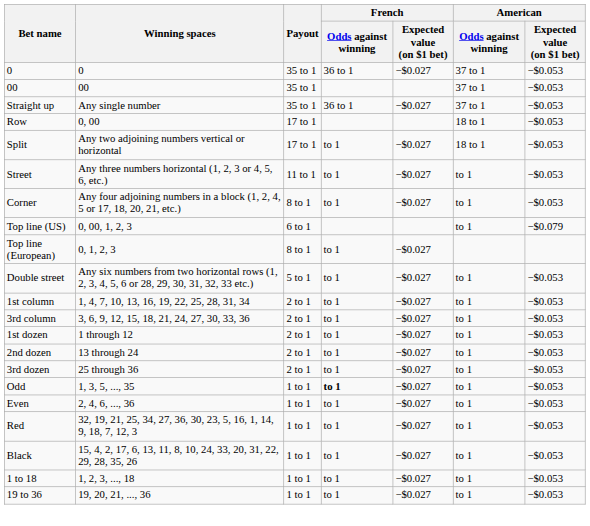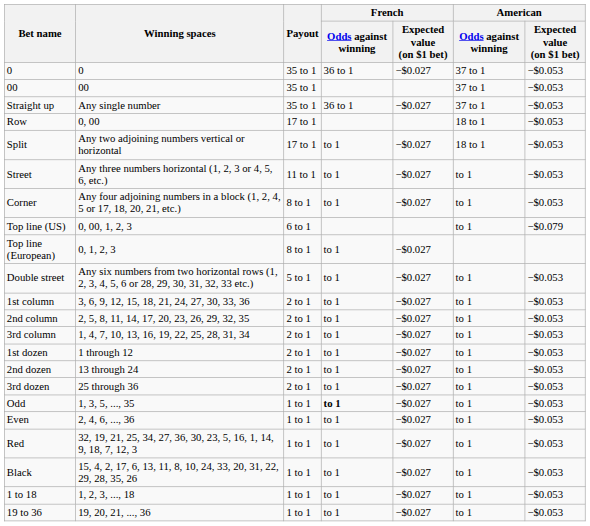1st column | Winning spaces: 1, 4, 7, 10, 13, 16, 19, 22, 25, 28, 31, 34 -> 3, 6, 9, 12, 15, 18, 21, 24, 27, 30, 33, 36
+ row: 2nd column | 2, 5, 8, 11, 14, 17, 20, 23, 26, 29, 32, 35 | 2 to 1 | to 1 | −$0.027 | to 1 | −$0.053
3rd column | Winning spaces: 3, 6, 9, 12, 15, 18, 21, 24, 27, 30, 33, 36 -> 1, 4, 7, 10, 13, 16, 19, 22, 25, 28, 31, 34
